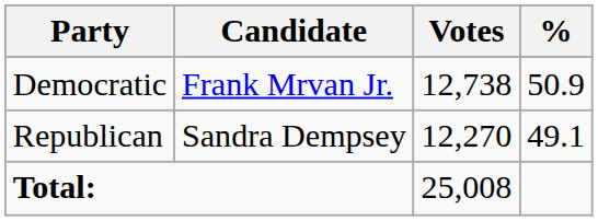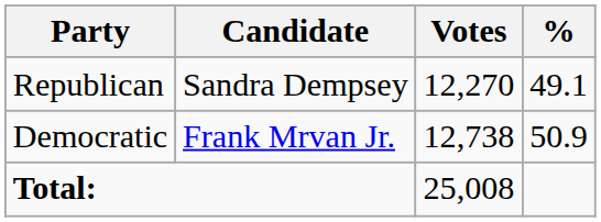rows swapped: Democratic <-> Republican
